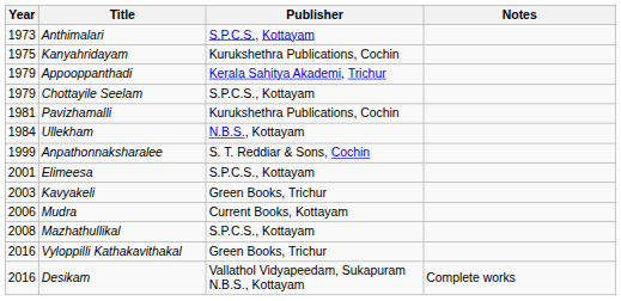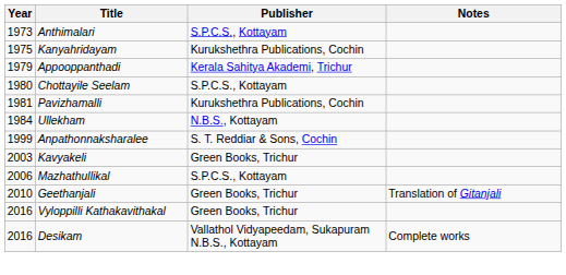Chottayile Seelam | Year: 1979 -> 1980
- row: 2001 | Elimeesa | S.P.C.S., Kottayam
- row: 2006 | Mudra | Current Books, Kottayam
Mazhathullikal | Year: 2008 -> 2006
+ row: 2010 | Geethanjali | Green Books, Trichur | Translation of Gitanjali
